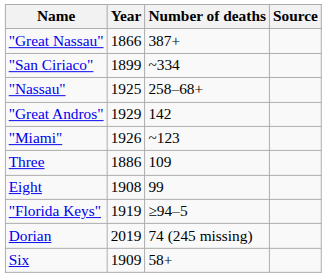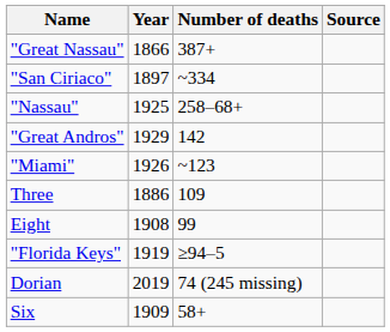"San Ciriaco" | Year: 1899 -> 1897
